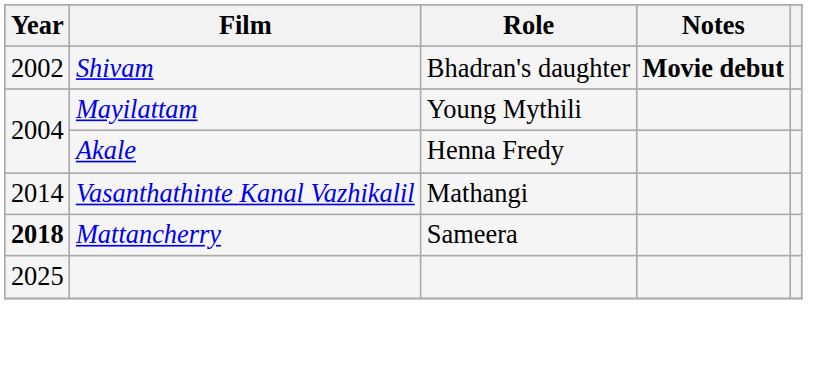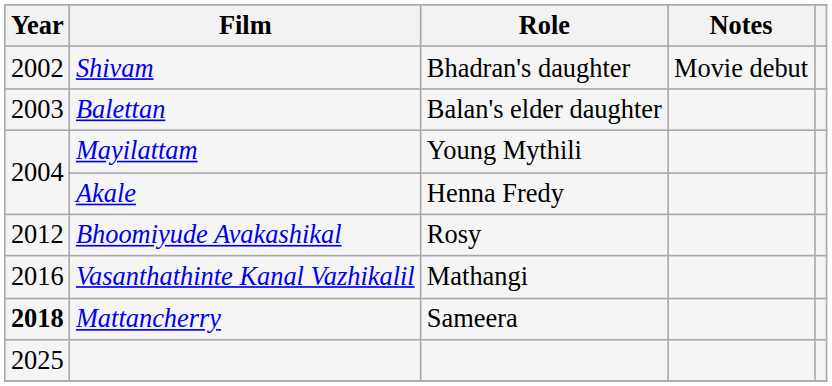Shivam | Notes: bold -> normal
+ row: 2003 | Balettan | Balan's elder daughter
+ row: 2012 | Bhoomiyude Avakashikal | Rosy
Vasanthathinte Kanal Vazhikalil | Year: 2014 -> 2016
